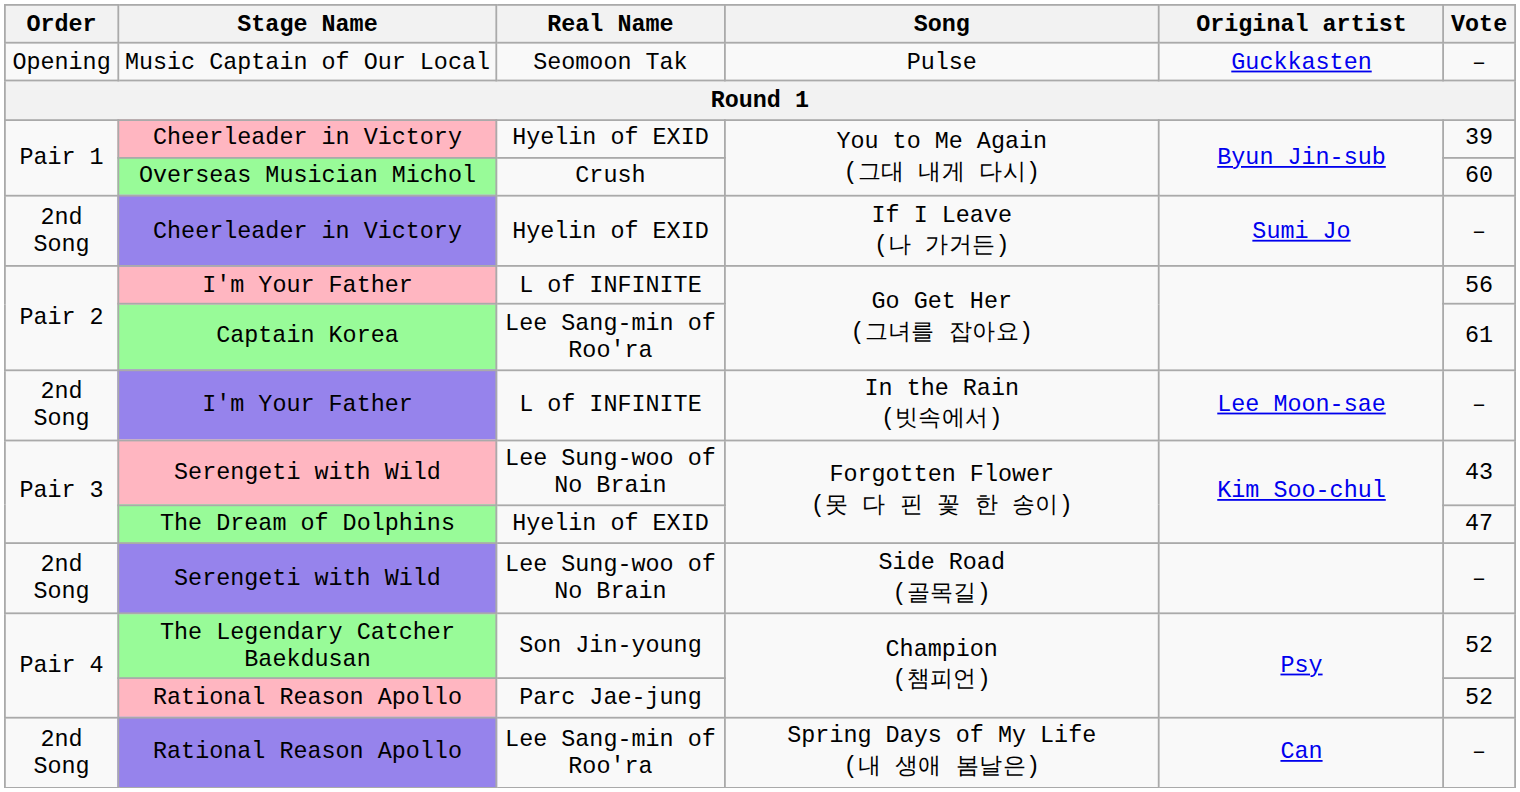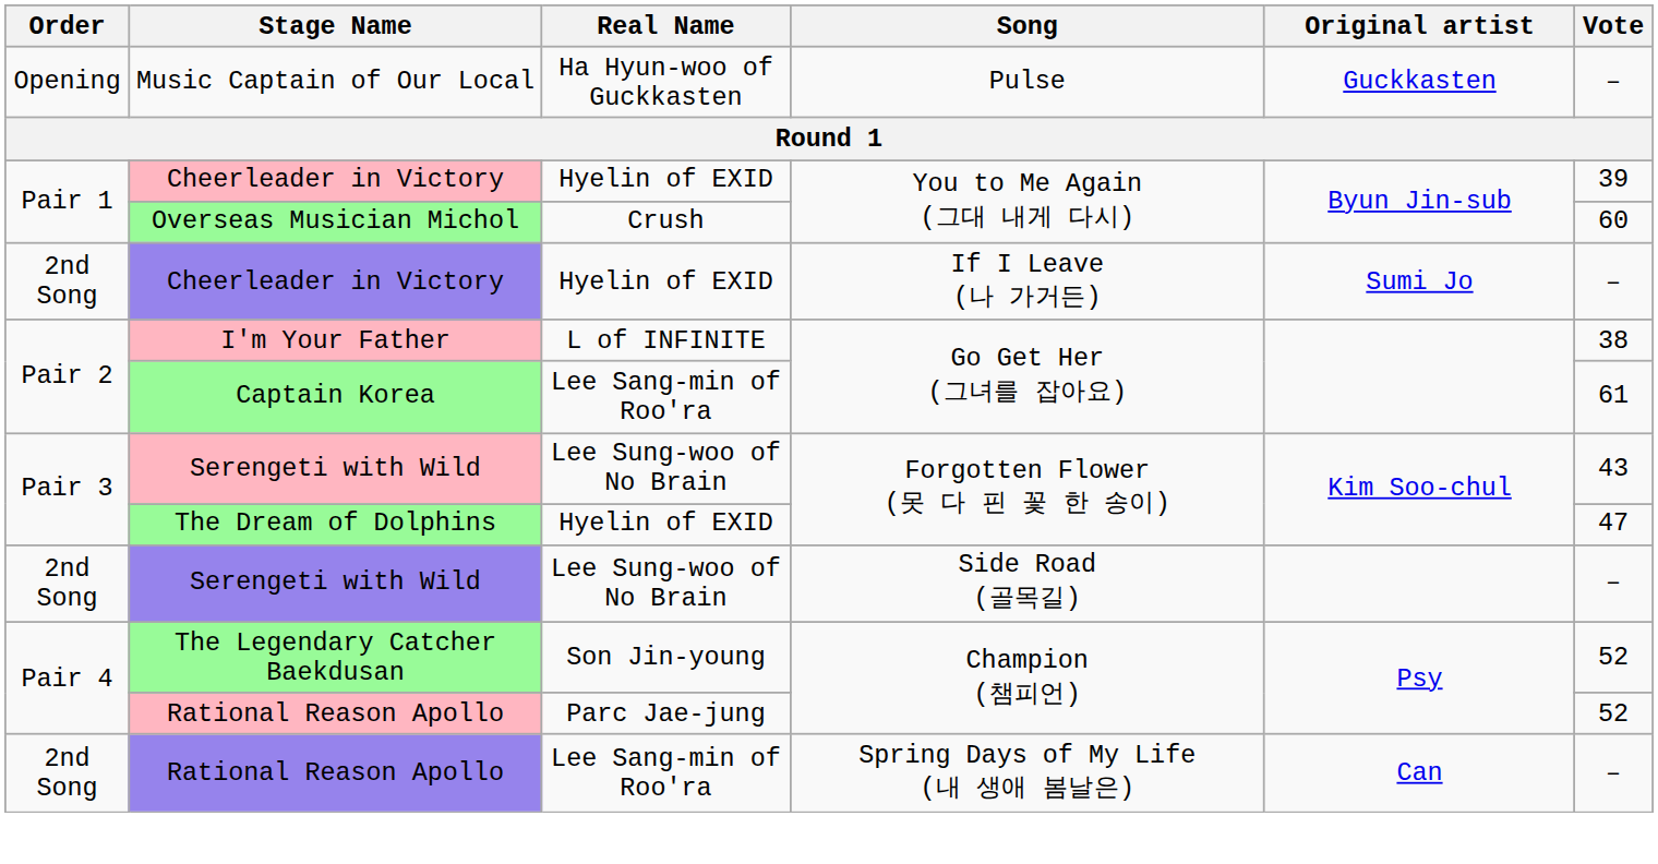Music Captain of Our Local | Real Name: Seomoon Tak -> Ha Hyun-woo of Guckkasten
I'm Your Father / Go Get Her (그녀를 잡아요) | Vote: 56 -> 38
- row: 2nd Song | I'm Your Father | L of INFINITE | In the Rain (빗속에서) | Lee Moon-sae | –
